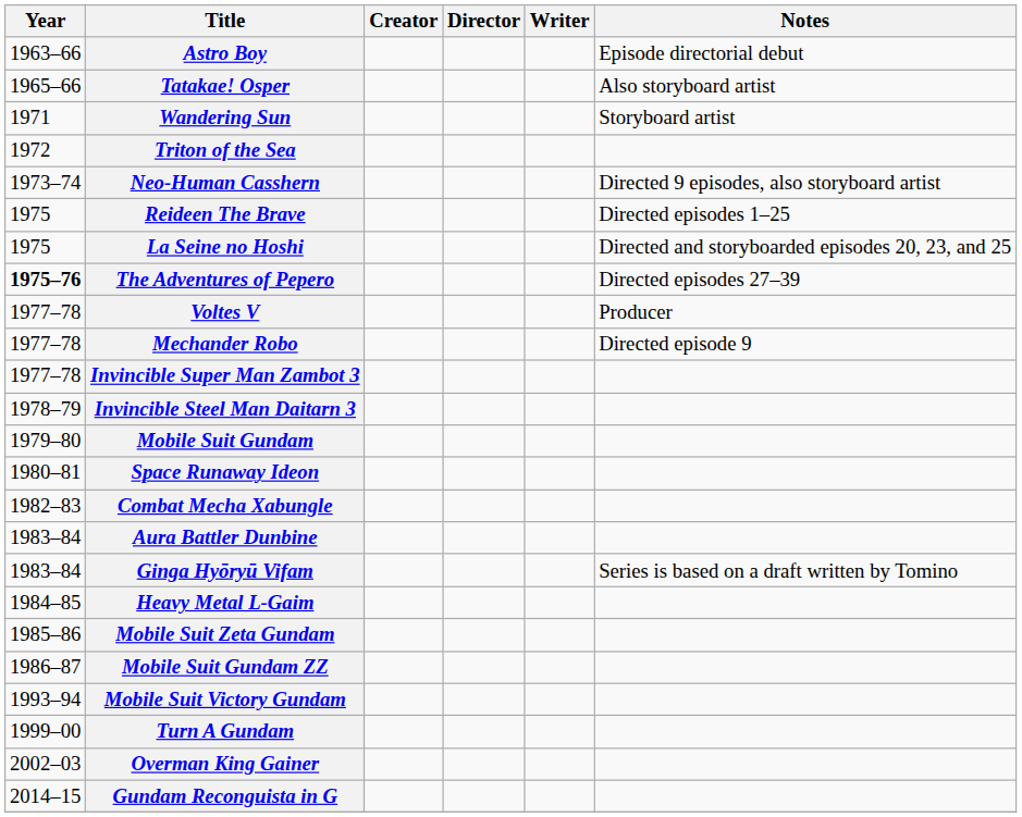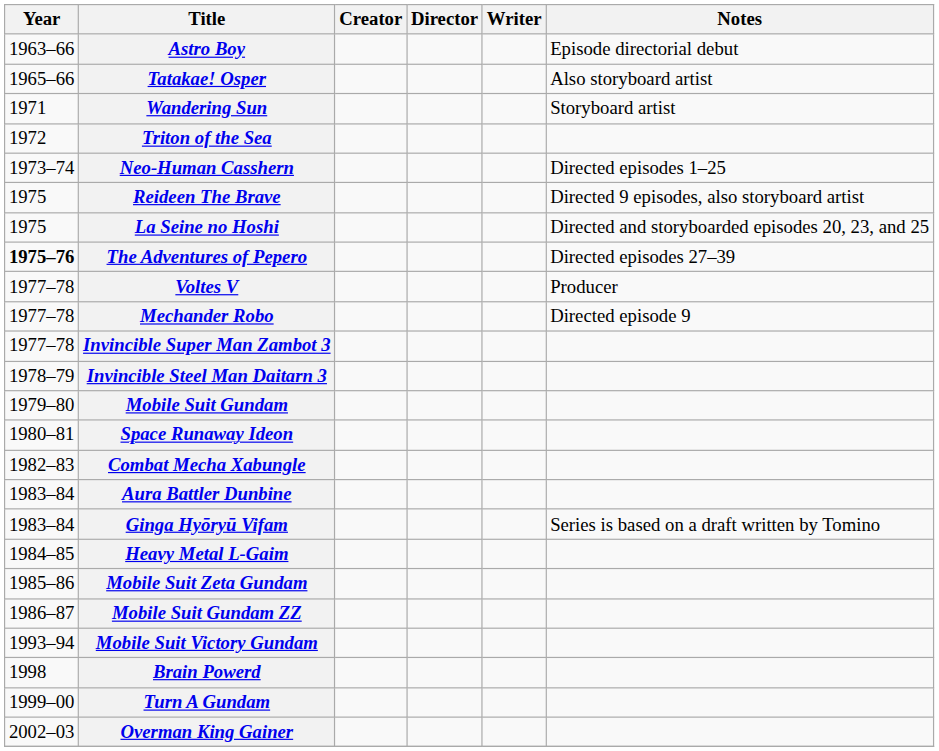Neo-Human Casshern | Notes: Directed 9 episodes, also storyboard artist -> Directed episodes 1–25
Reideen The Brave | Notes: Directed episodes 1–25 -> Directed 9 episodes, also storyboard artist
+ row: 1998 | Brain Powerd
- row: 2014–15 | Gundam Reconguista in G
